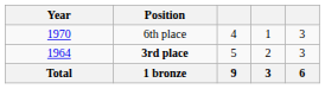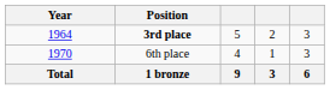rows swapped: 3rd place <-> 6th place
